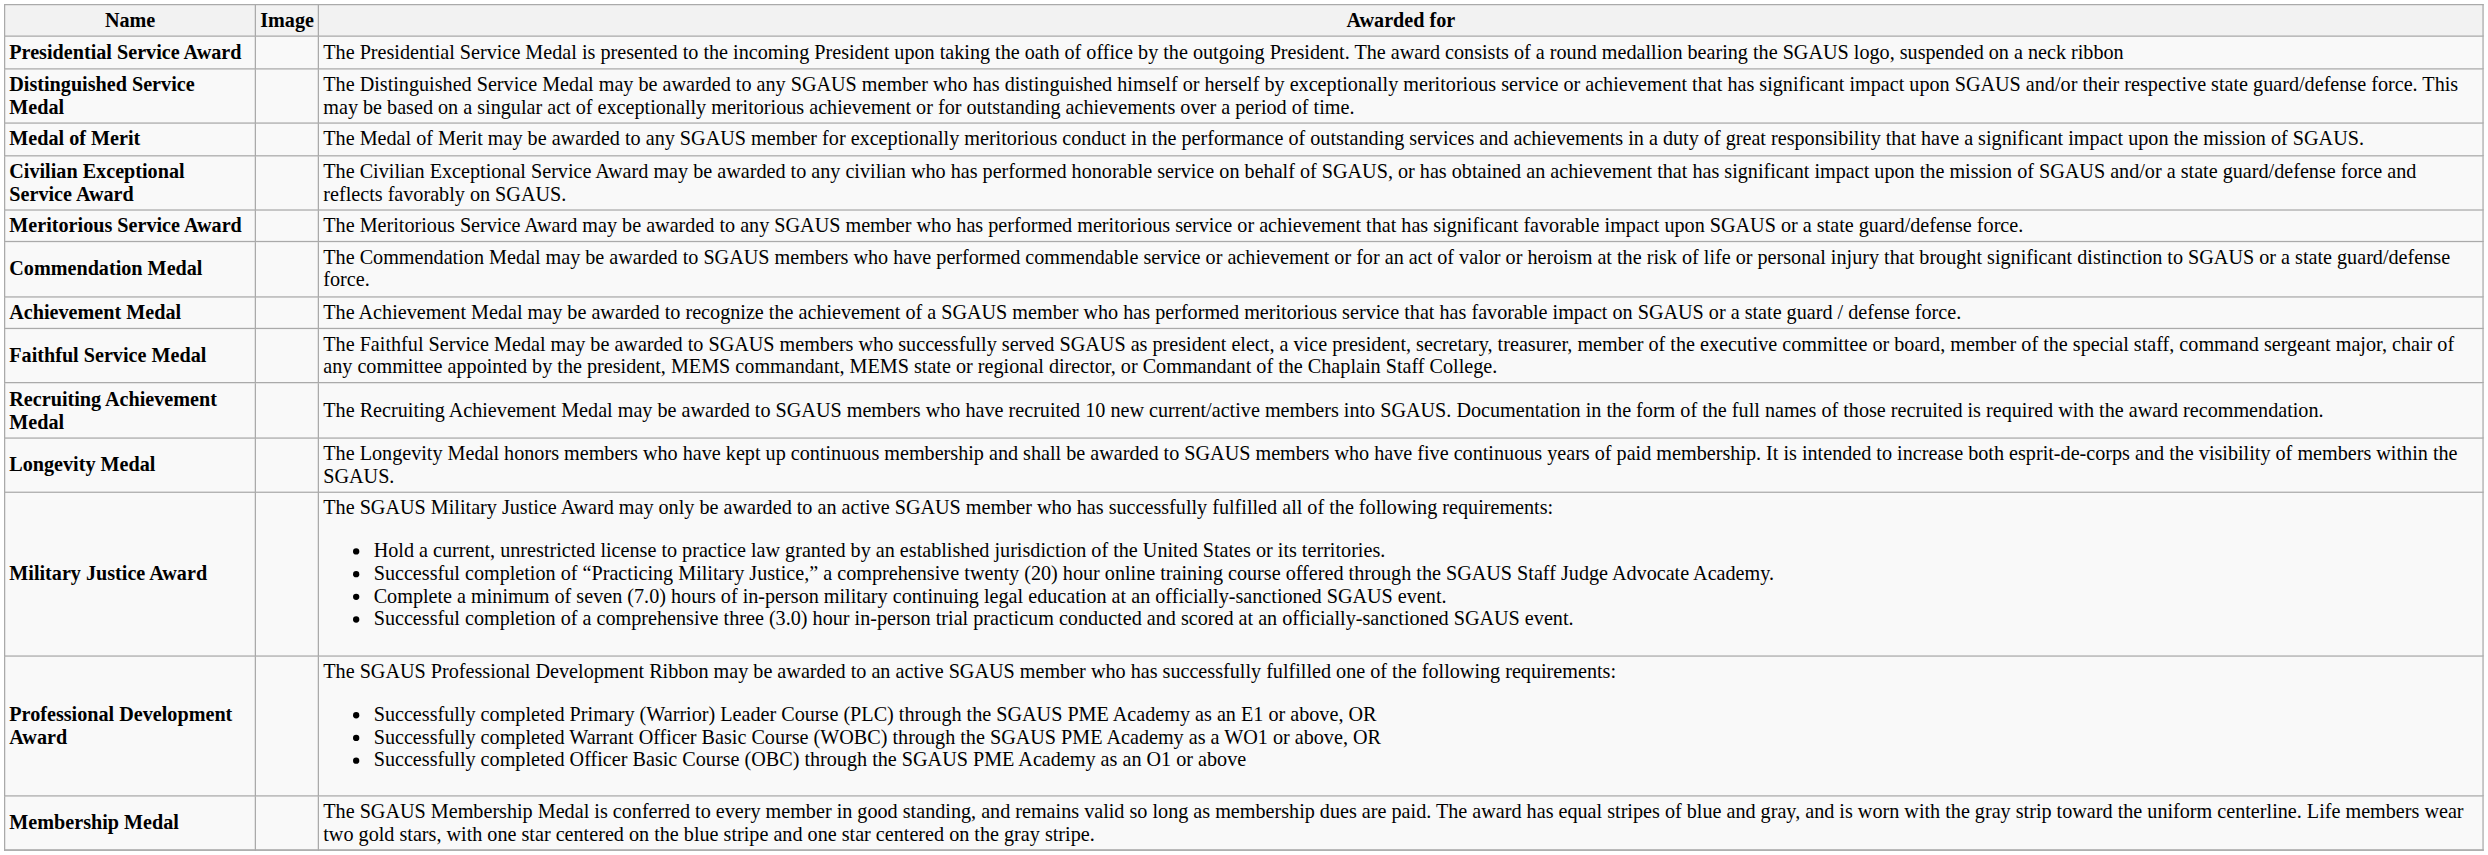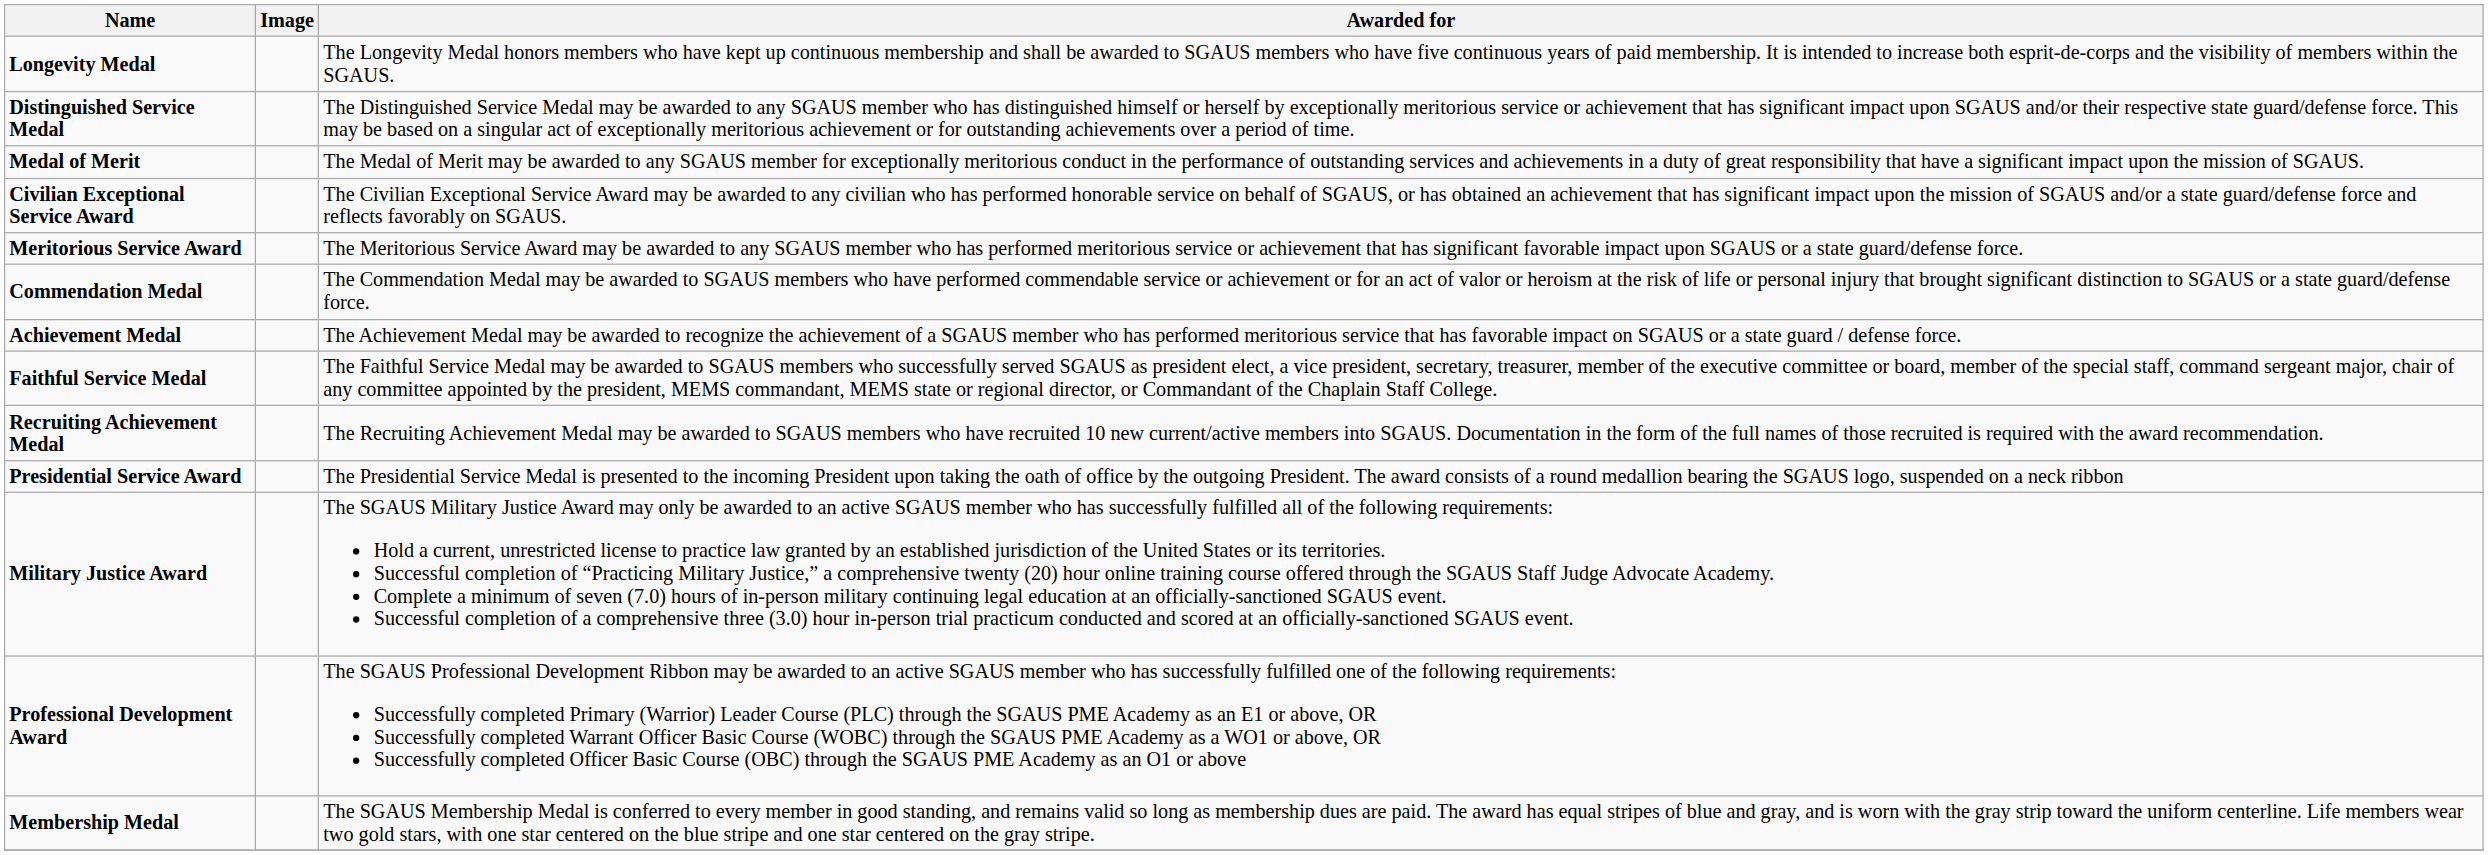rows swapped: Presidential Service Award <-> Longevity Medal
